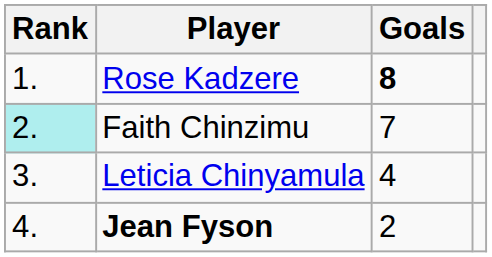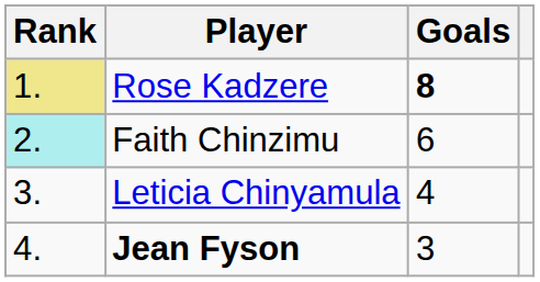Rose Kadzere | Rank: no background -> khaki background
Faith Chinzimu | Goals: 7 -> 6
Jean Fyson | Goals: 2 -> 3
